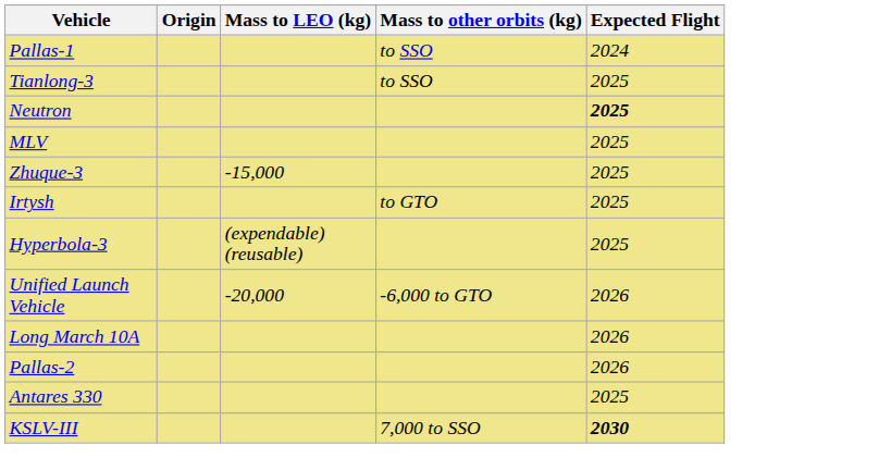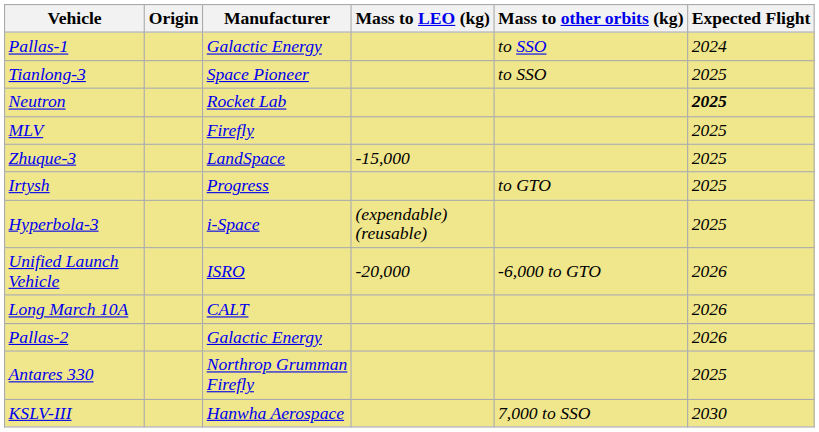+ column: Manufacturer | Galactic Energy | Space Pioneer | Rocket Lab | Firefly | LandSpace | Progress | i-Space | ISRO | CALT | Galactic Energy | Northrop Grumman Firefly | Hanwha Aerospace
KSLV-III | Expected Flight: bold -> normal
